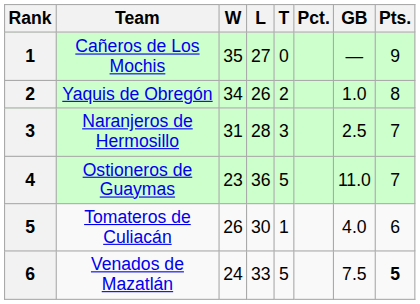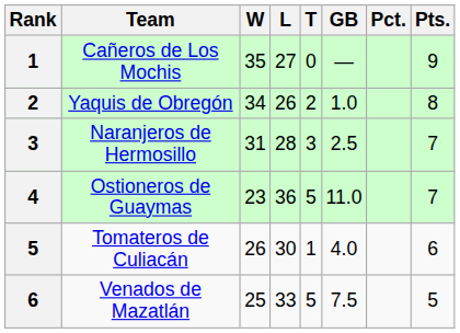columns swapped: Pct. <-> GB
Venados de Mazatlán | W: 24 -> 25
Venados de Mazatlán | Pts.: bold -> normal
